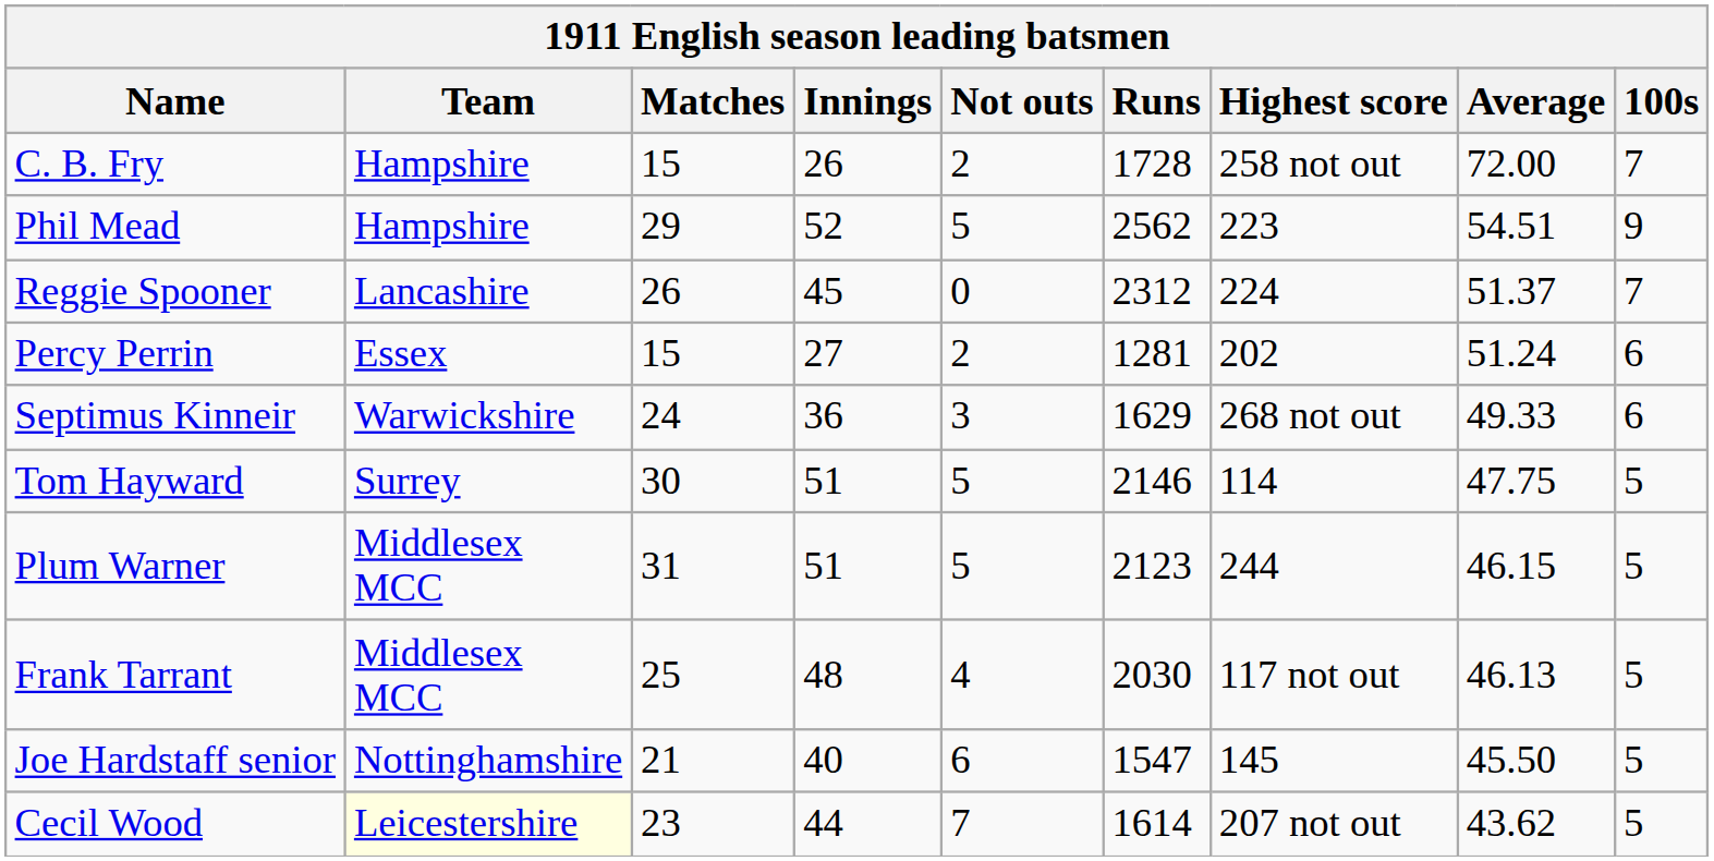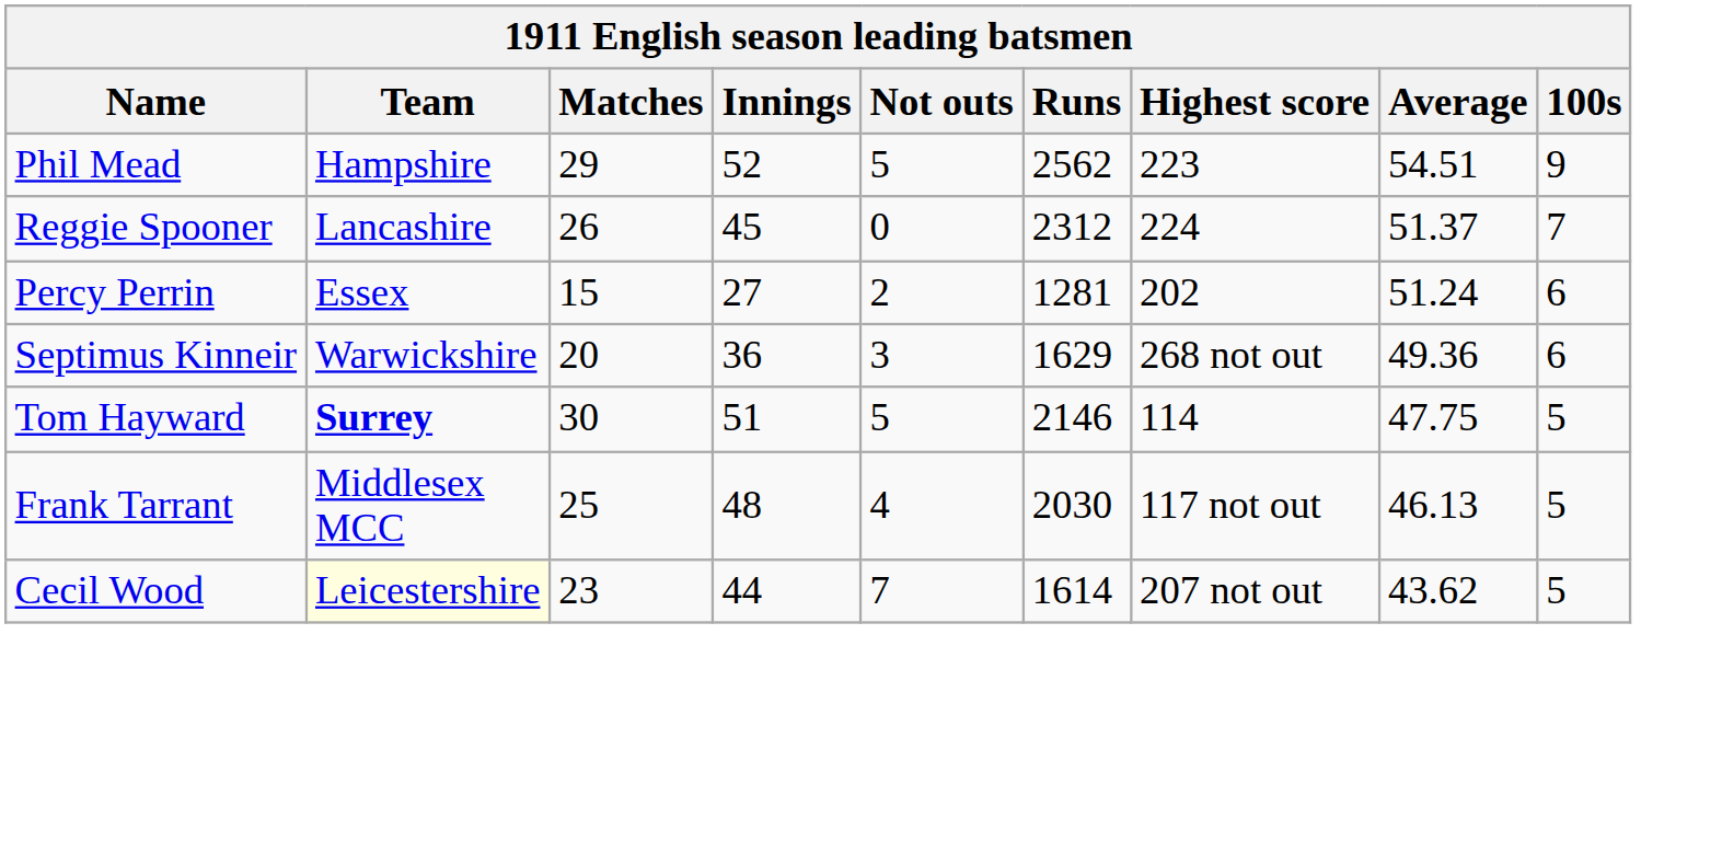- row: C. B. Fry | Hampshire | 15 | 26 | 2 | 1728 | 258 not out | 72.00 | 7
Septimus Kinneir | Matches: 24 -> 20
Septimus Kinneir | Average: 49.33 -> 49.36
Tom Hayward | Team: normal -> bold
- row: Plum Warner | Middlesex MCC | 31 | 51 | 5 | 2123 | 244 | 46.15 | 5
- row: Joe Hardstaff senior | Nottinghamshire | 21 | 40 | 6 | 1547 | 145 | 45.50 | 5
